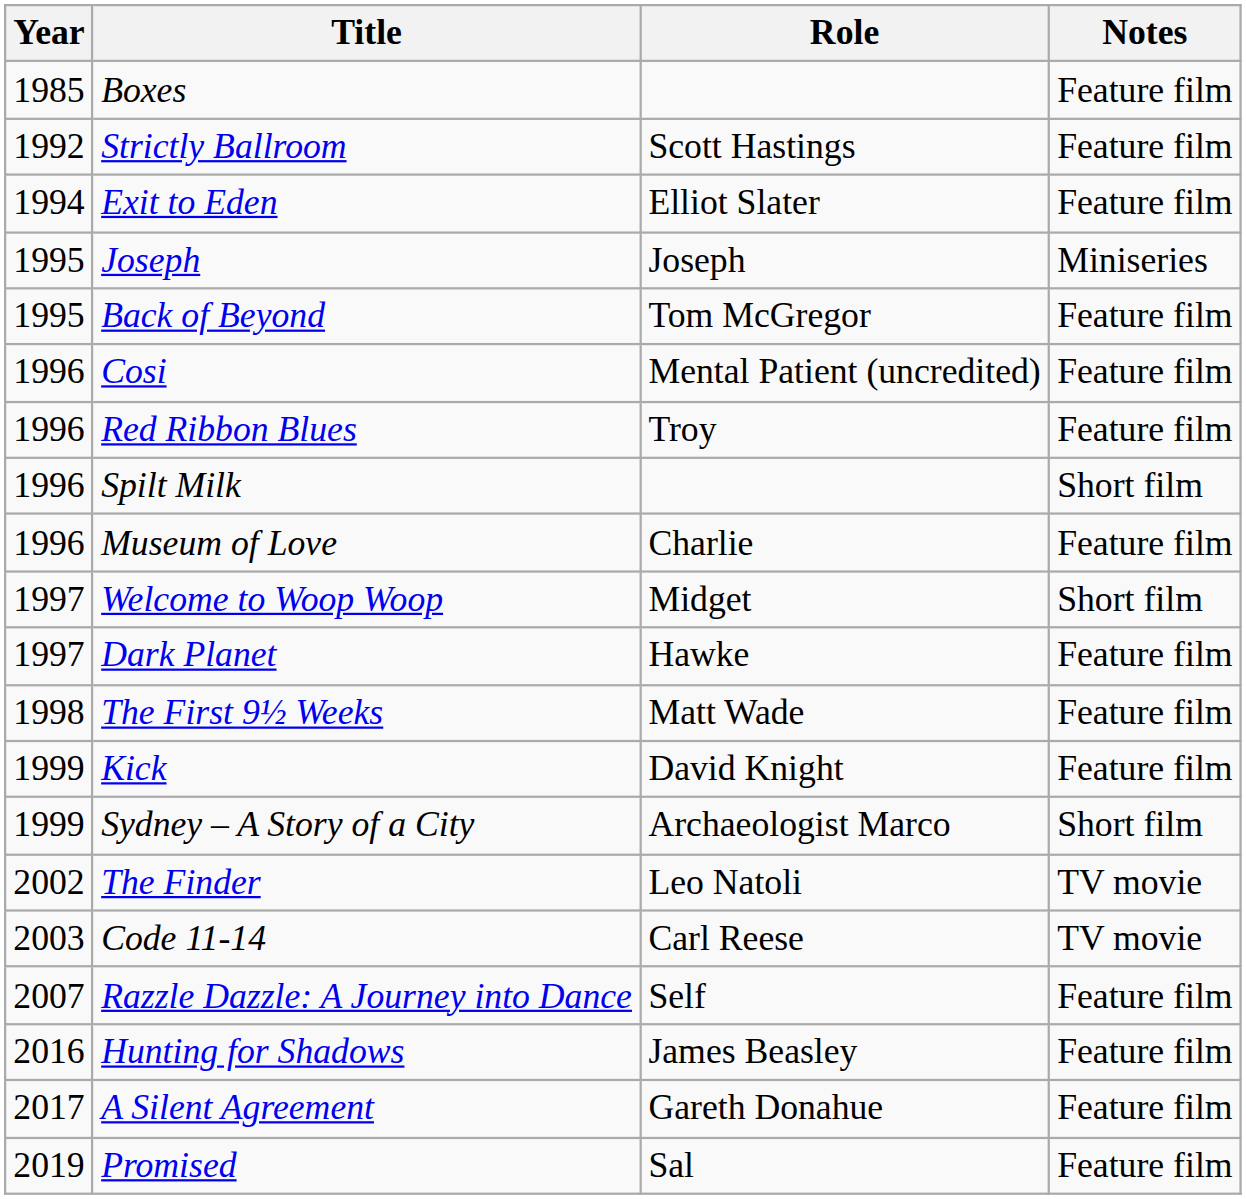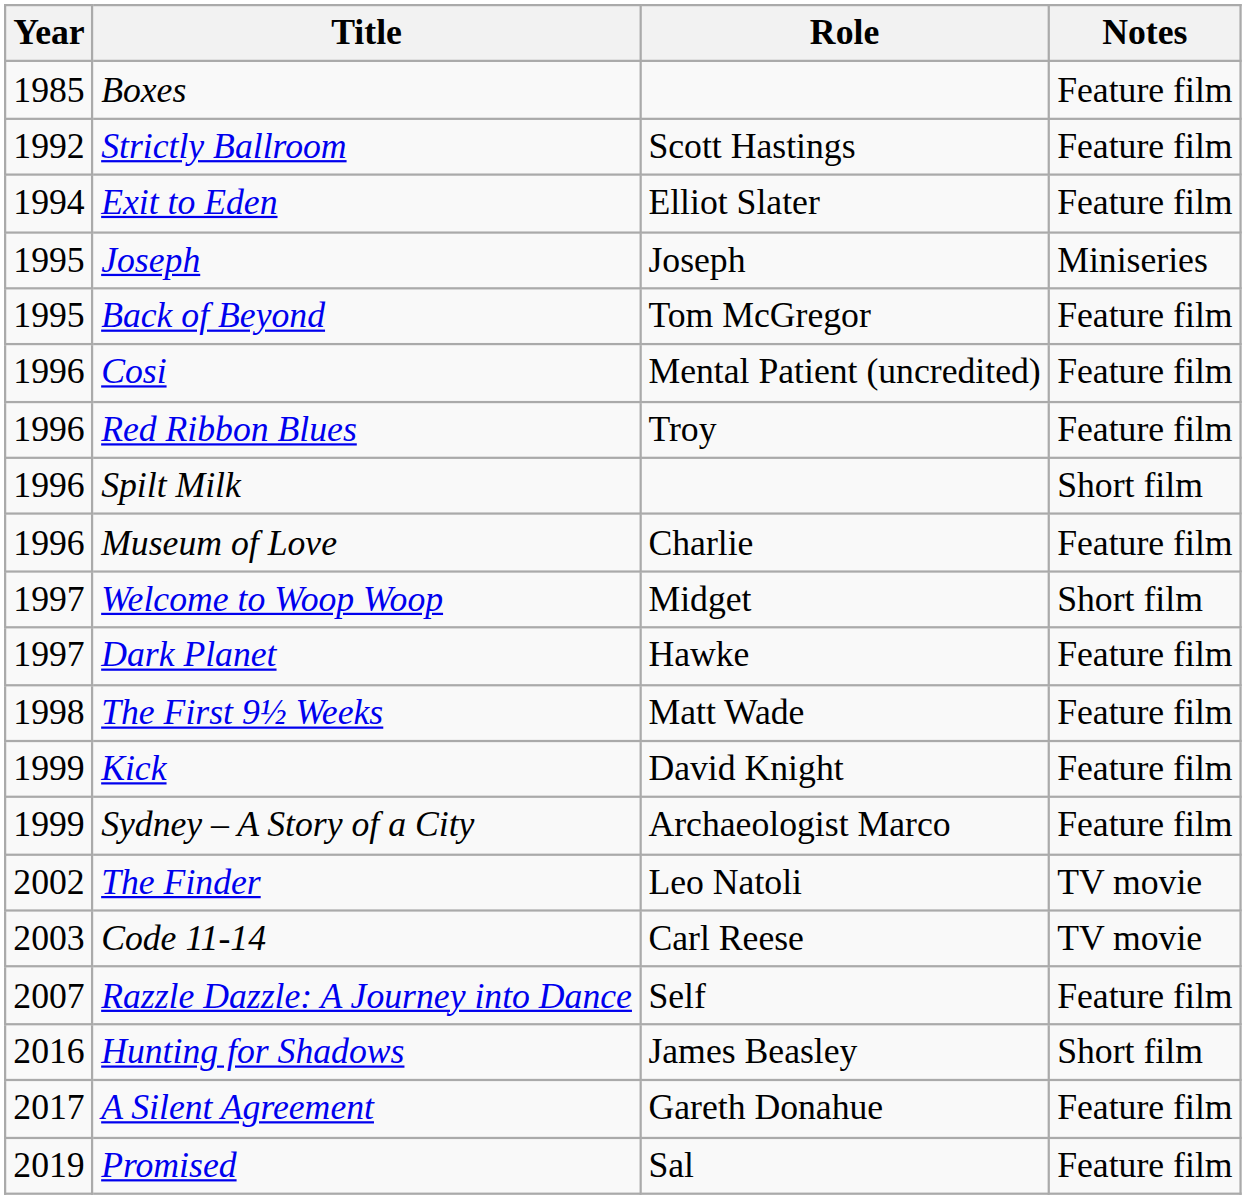Sydney – A Story of a City | Notes: Short film -> Feature film
Hunting for Shadows | Notes: Feature film -> Short film
